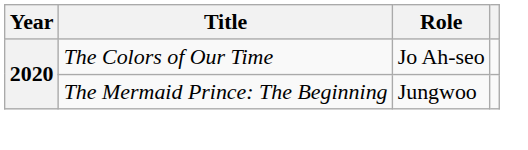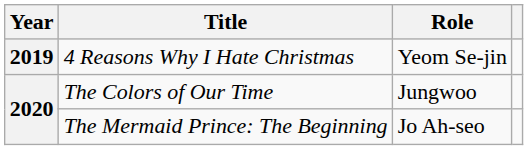+ row: 2019 | 4 Reasons Why I Hate Christmas | Yeom Se-jin
The Colors of Our Time | Role: Jo Ah-seo -> Jungwoo
The Mermaid Prince: The Beginning | Role: Jungwoo -> Jo Ah-seo
